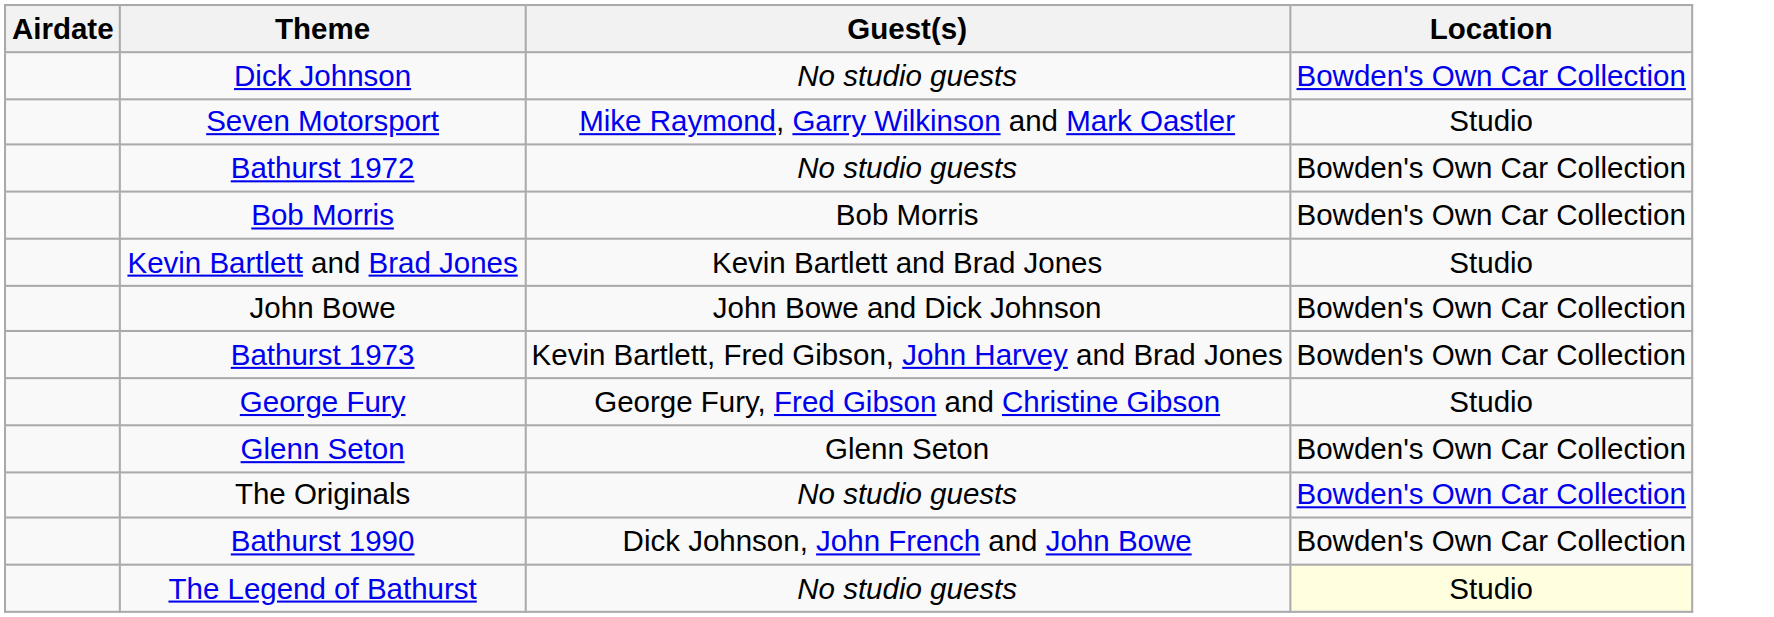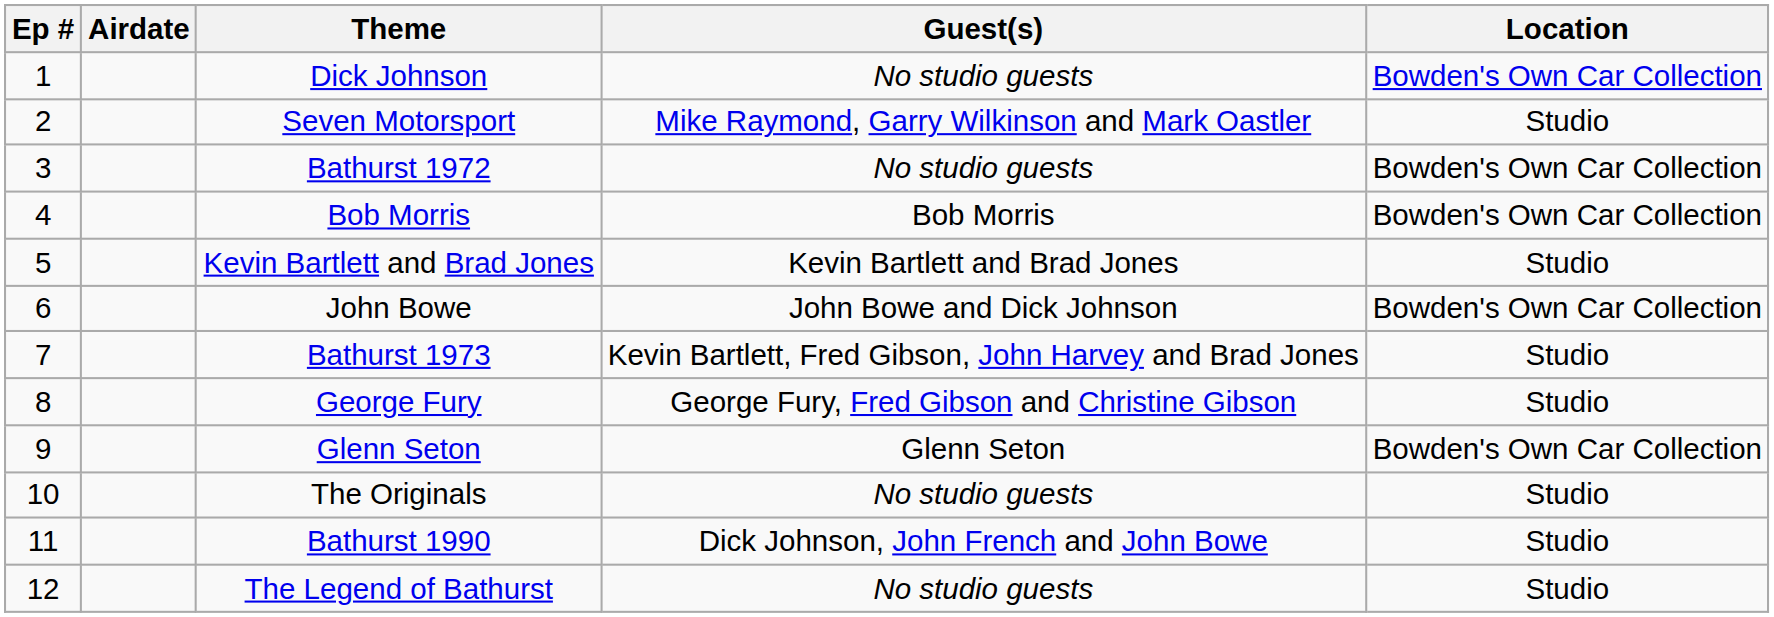+ column: Ep # | 1 | 2 | 3 | 4 | 5 | 6 | 7 | 8 | 9 | 10 | 11 | 12
Bathurst 1973 | Location: Bowden's Own Car Collection -> Studio
The Originals | Location: Bowden's Own Car Collection -> Studio
Bathurst 1990 | Location: Bowden's Own Car Collection -> Studio
The Legend of Bathurst | Location: lightyellow background -> no background
